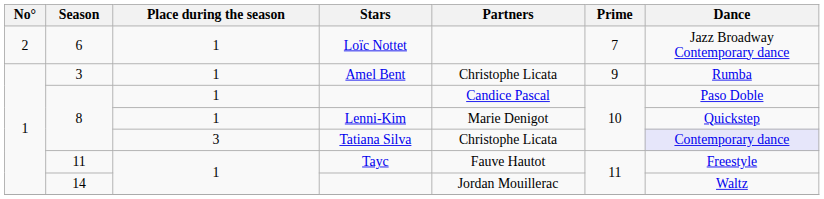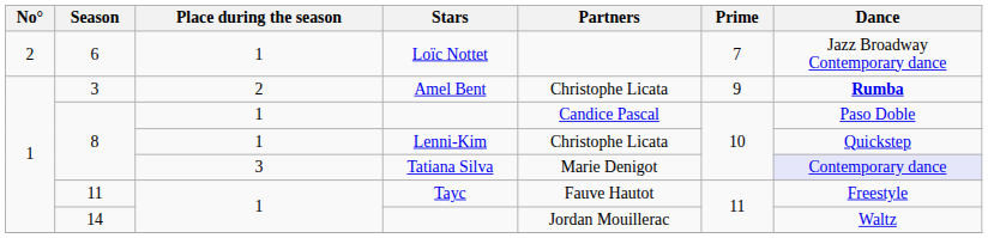Amel Bent | Place during the season: 1 -> 2
Amel Bent | Dance: normal -> bold
Lenni-Kim | Partners: Marie Denigot -> Christophe Licata
Tatiana Silva | Partners: Christophe Licata -> Marie Denigot
